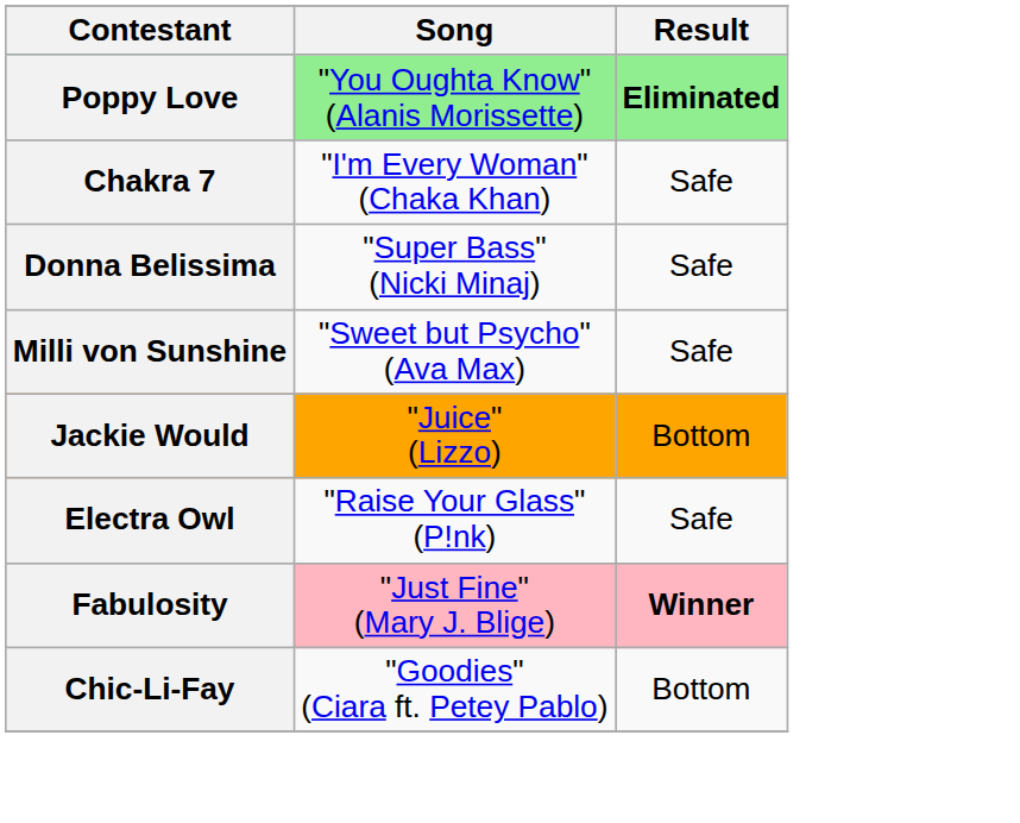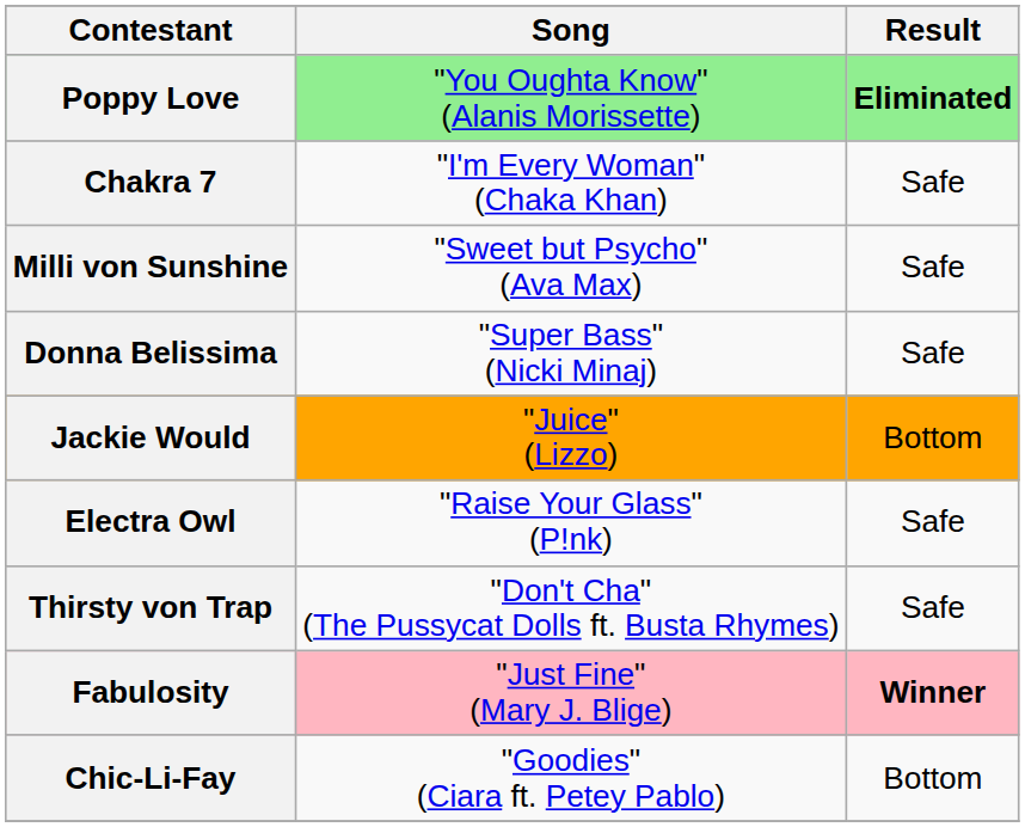rows swapped: Donna Belissima <-> Milli von Sunshine
+ row: Thirsty von Trap | "Don't Cha" (The Pussycat Dolls ft. Busta Rhymes) | Safe
